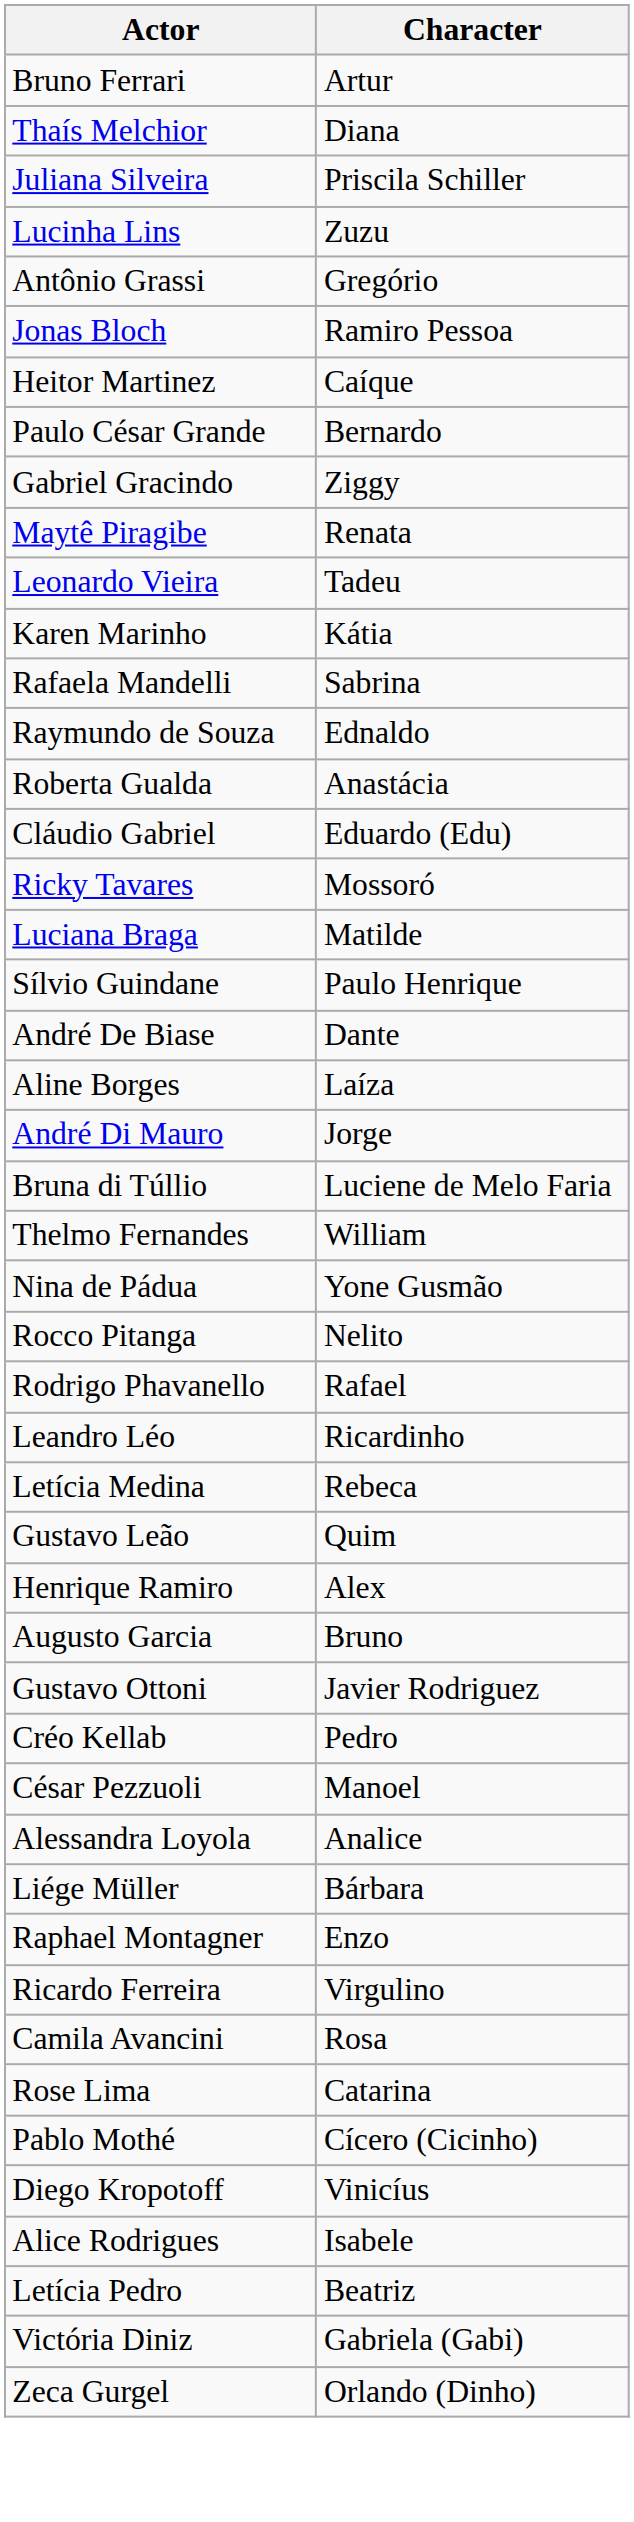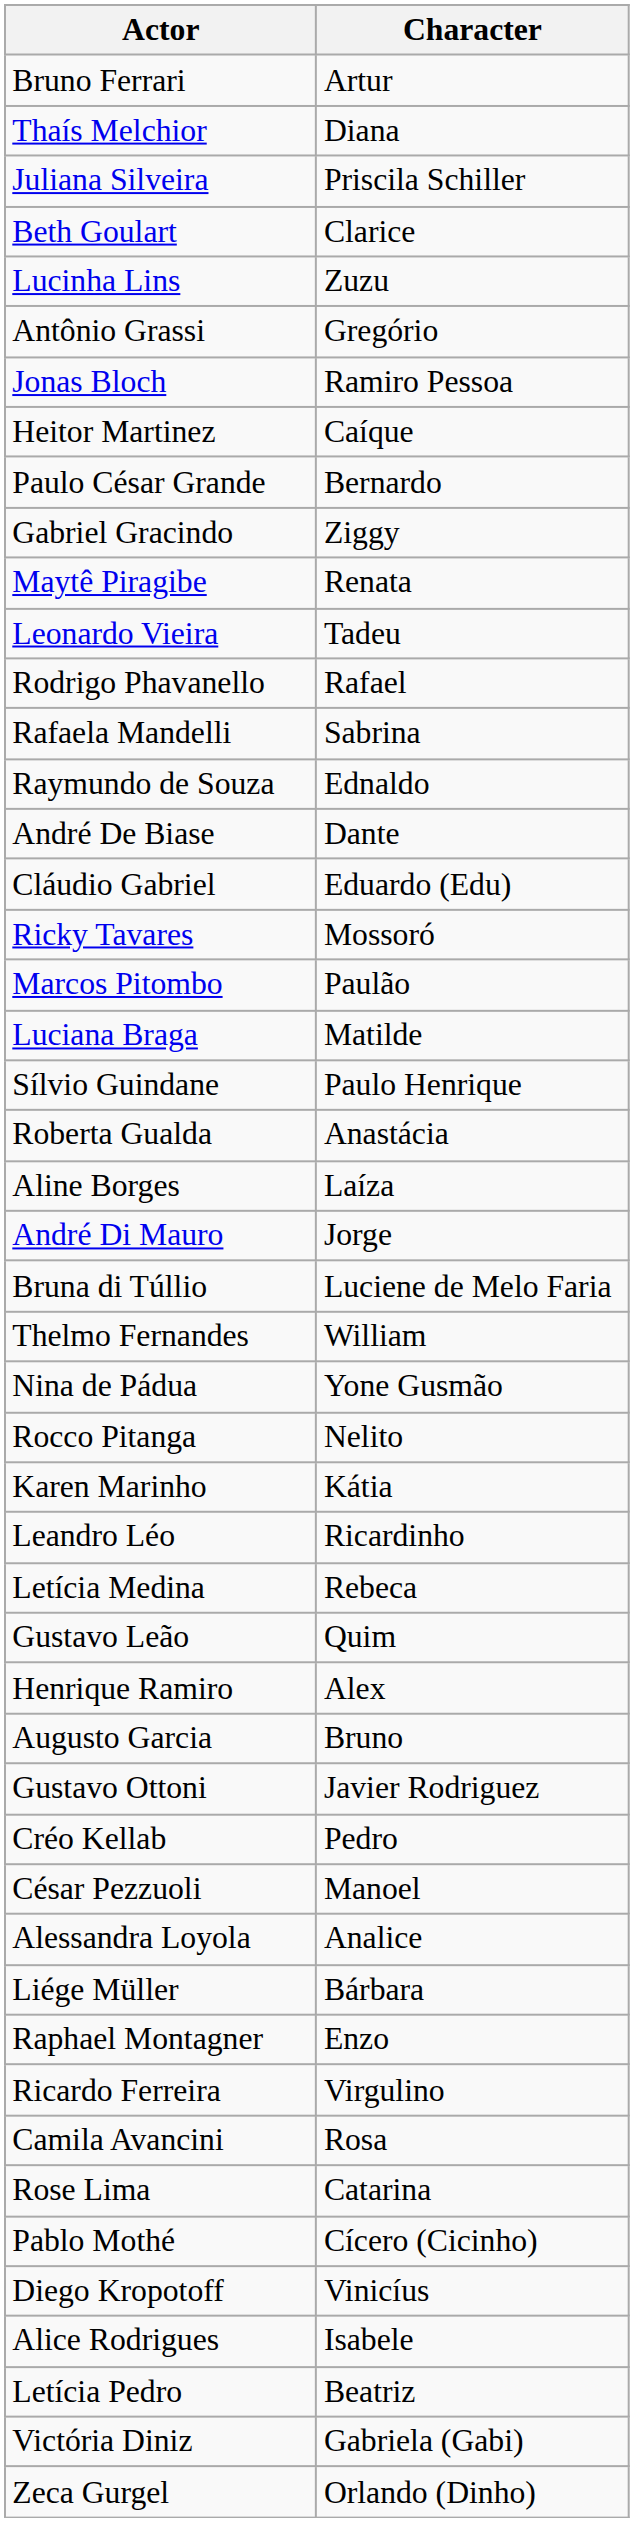+ row: Beth Goulart | Clarice
rows swapped: Rodrigo Phavanello <-> Karen Marinho
rows swapped: Roberta Gualda <-> André De Biase
+ row: Marcos Pitombo | Paulão
